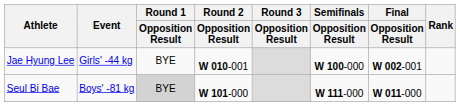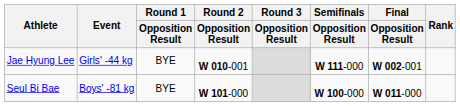Jae Hyung Lee | Semifinals / Opposition Result: W 100-000 -> W 111-000
Seul Bi Bae | Round 1 / Opposition Result: lightgrey background -> no background
Seul Bi Bae | Semifinals / Opposition Result: W 111-000 -> W 100-000
